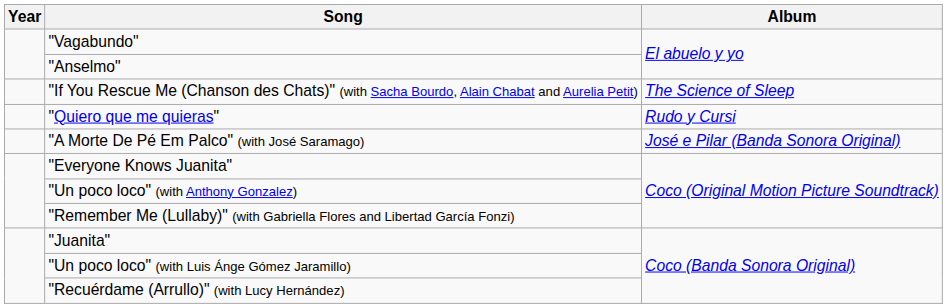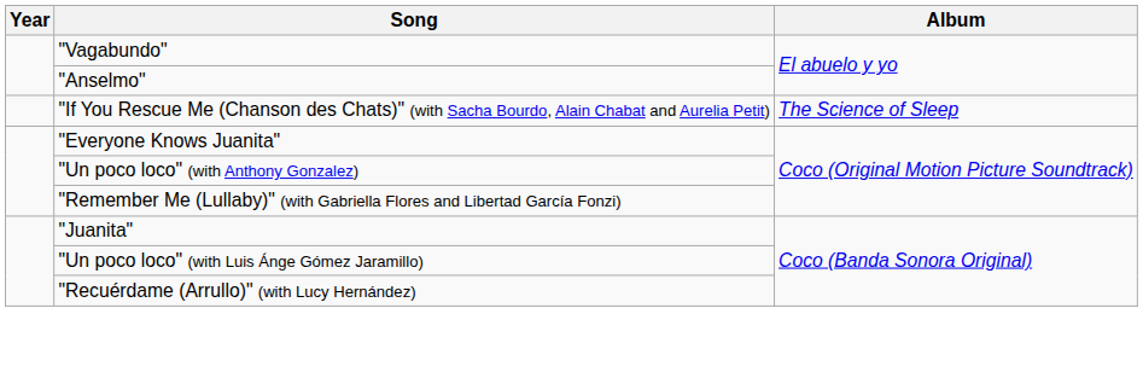- row: "Quiero que me quieras" | Rudo y Cursi
- row: "A Morte De Pé Em Palco" (with José Saramago) | José e Pilar (Banda Sonora Original)
